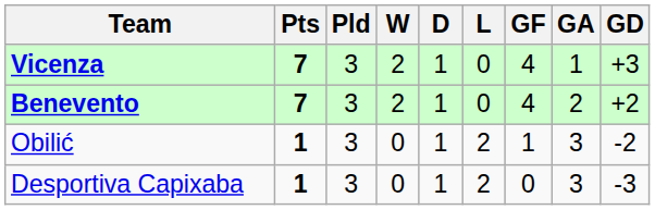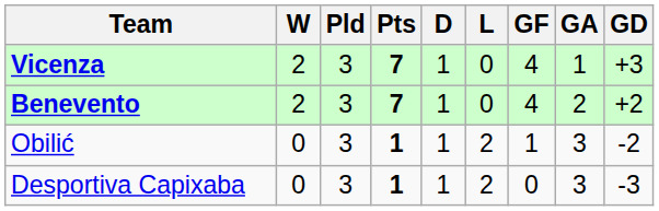columns swapped: Pts <-> W
